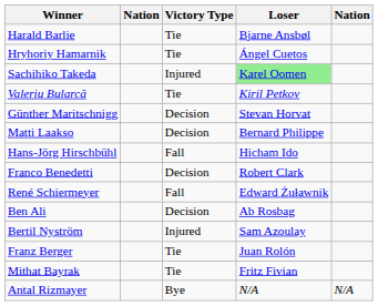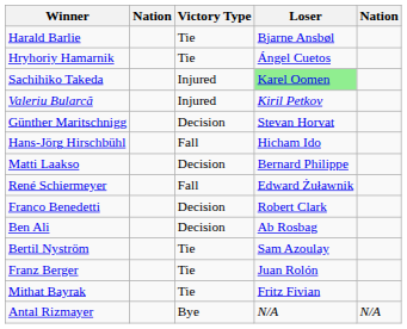Valeriu Bularcă | Victory Type: Tie -> Injured
rows swapped: Hans-Jörg Hirschbühl <-> Matti Laakso
rows swapped: Franco Benedetti <-> René Schiermeyer
Bertil Nyström | Victory Type: Injured -> Tie
